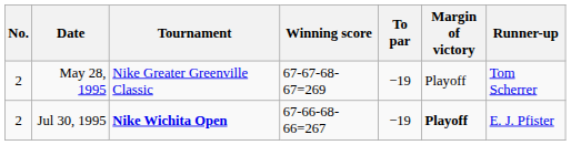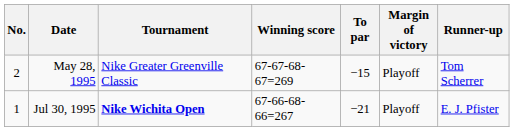May 28, 1995 | To par: −19 -> −15
Jul 30, 1995 | No.: 2 -> 1
Jul 30, 1995 | To par: −19 -> −21
Jul 30, 1995 | Margin of victory: bold -> normal
